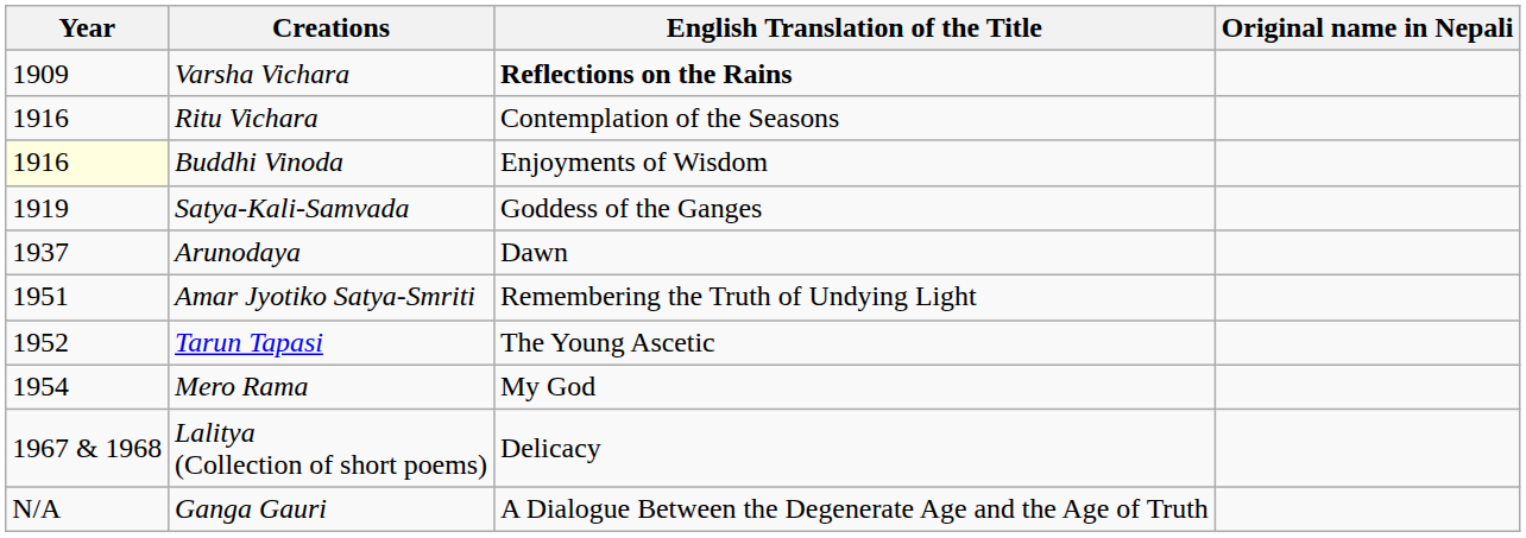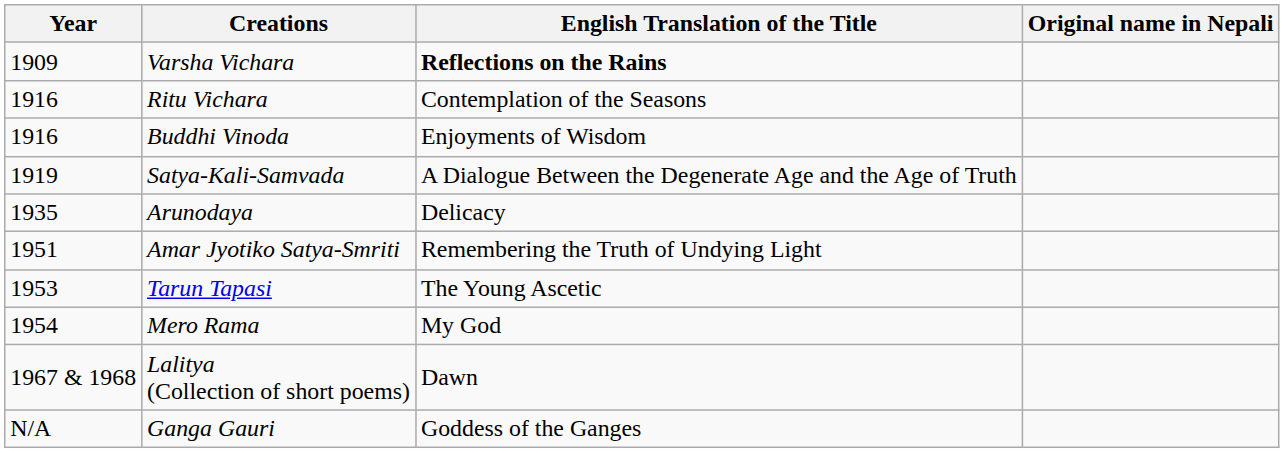Buddhi Vinoda | Year: lightyellow background -> no background
Satya-Kali-Samvada | English Translation of the Title: Goddess of the Ganges -> A Dialogue Between the Degenerate Age and the Age of Truth
Arunodaya | Year: 1937 -> 1935
Arunodaya | English Translation of the Title: Dawn -> Delicacy
Tarun Tapasi | Year: 1952 -> 1953
Lalitya (Collection of short poems) | English Translation of the Title: Delicacy -> Dawn
Ganga Gauri | English Translation of the Title: A Dialogue Between the Degenerate Age and the Age of Truth -> Goddess of the Ganges
